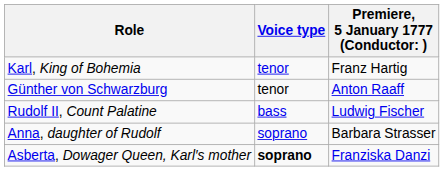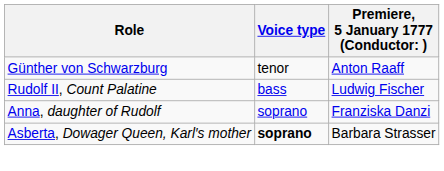- row: Karl, King of Bohemia | tenor | Franz Hartig
Anna, daughter of Rudolf | column 3: Barbara Strasser -> Franziska Danzi
Asberta, Dowager Queen, Karl′s mother | column 3: Franziska Danzi -> Barbara Strasser
